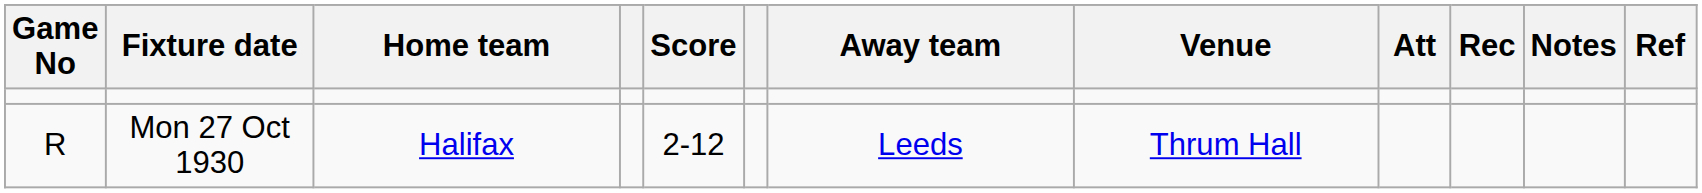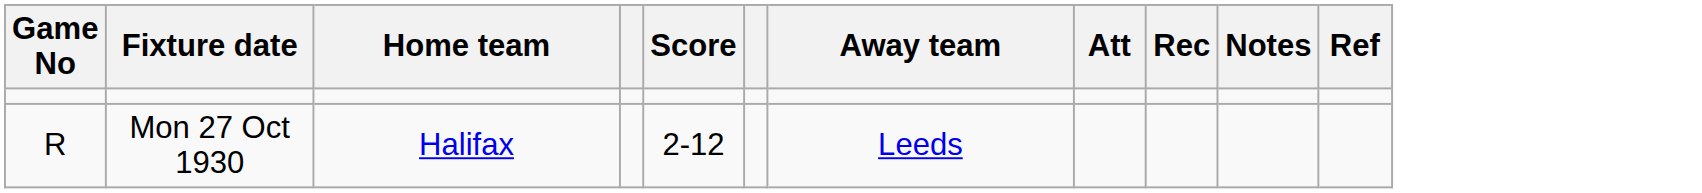- column: Venue | Thrum Hall
